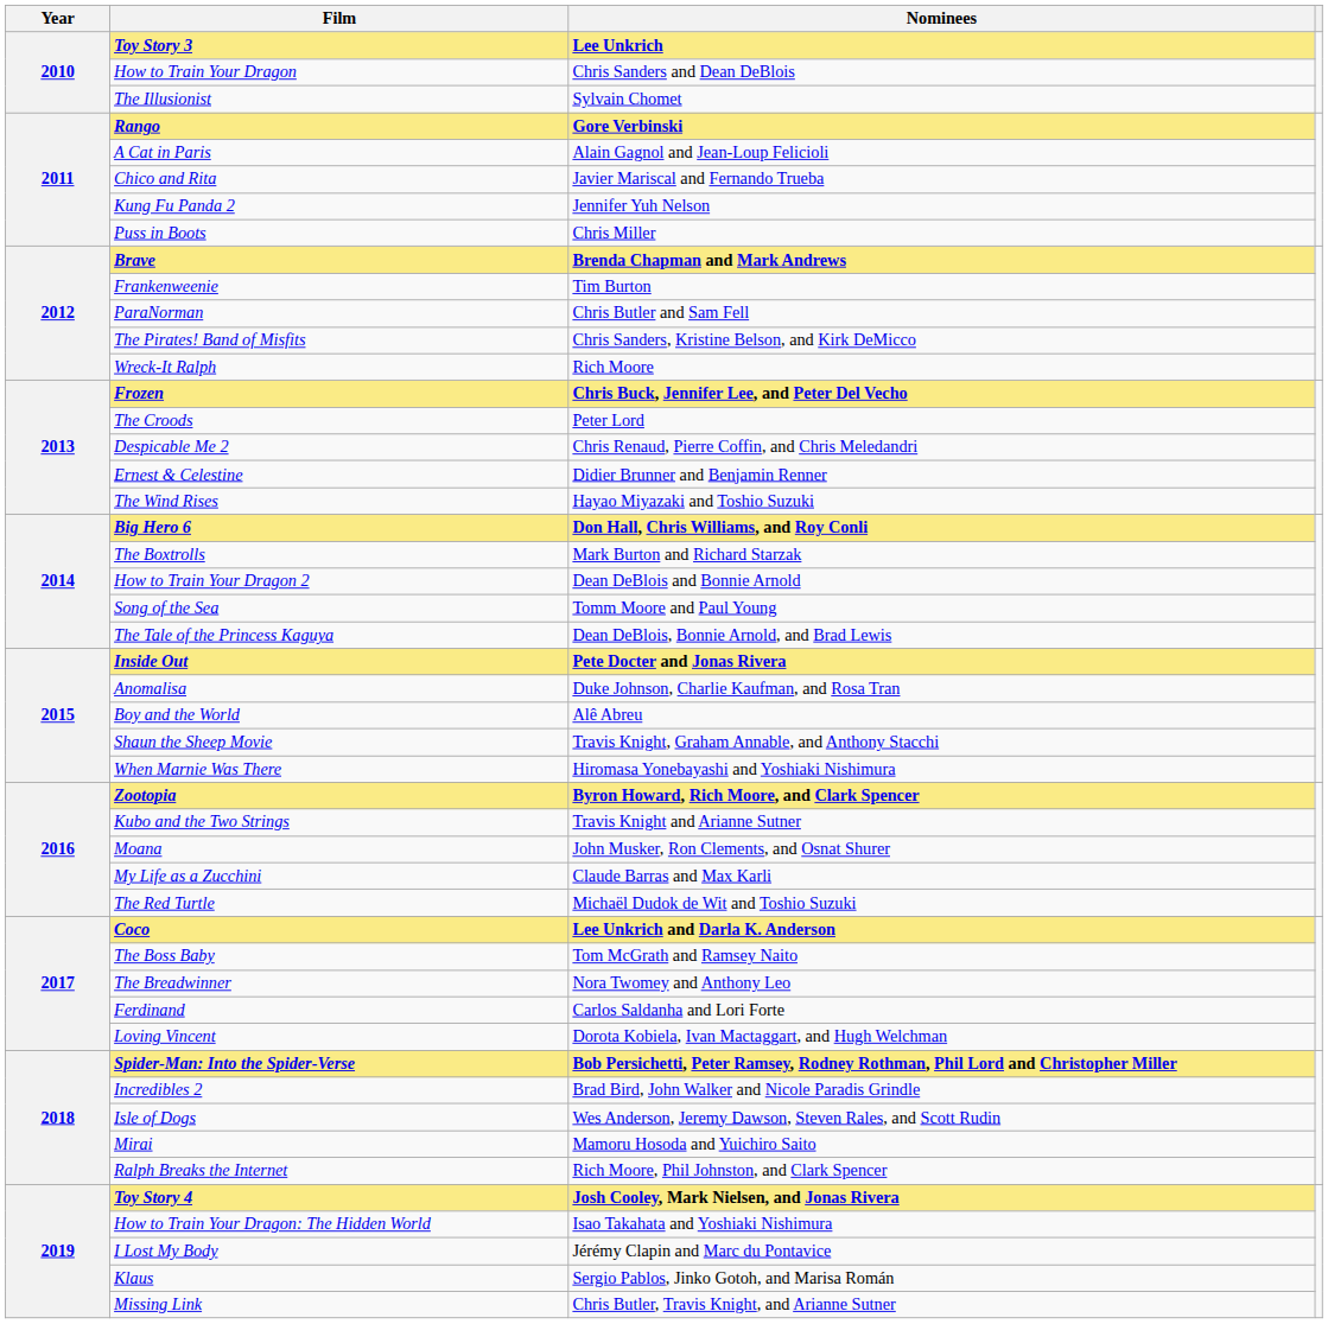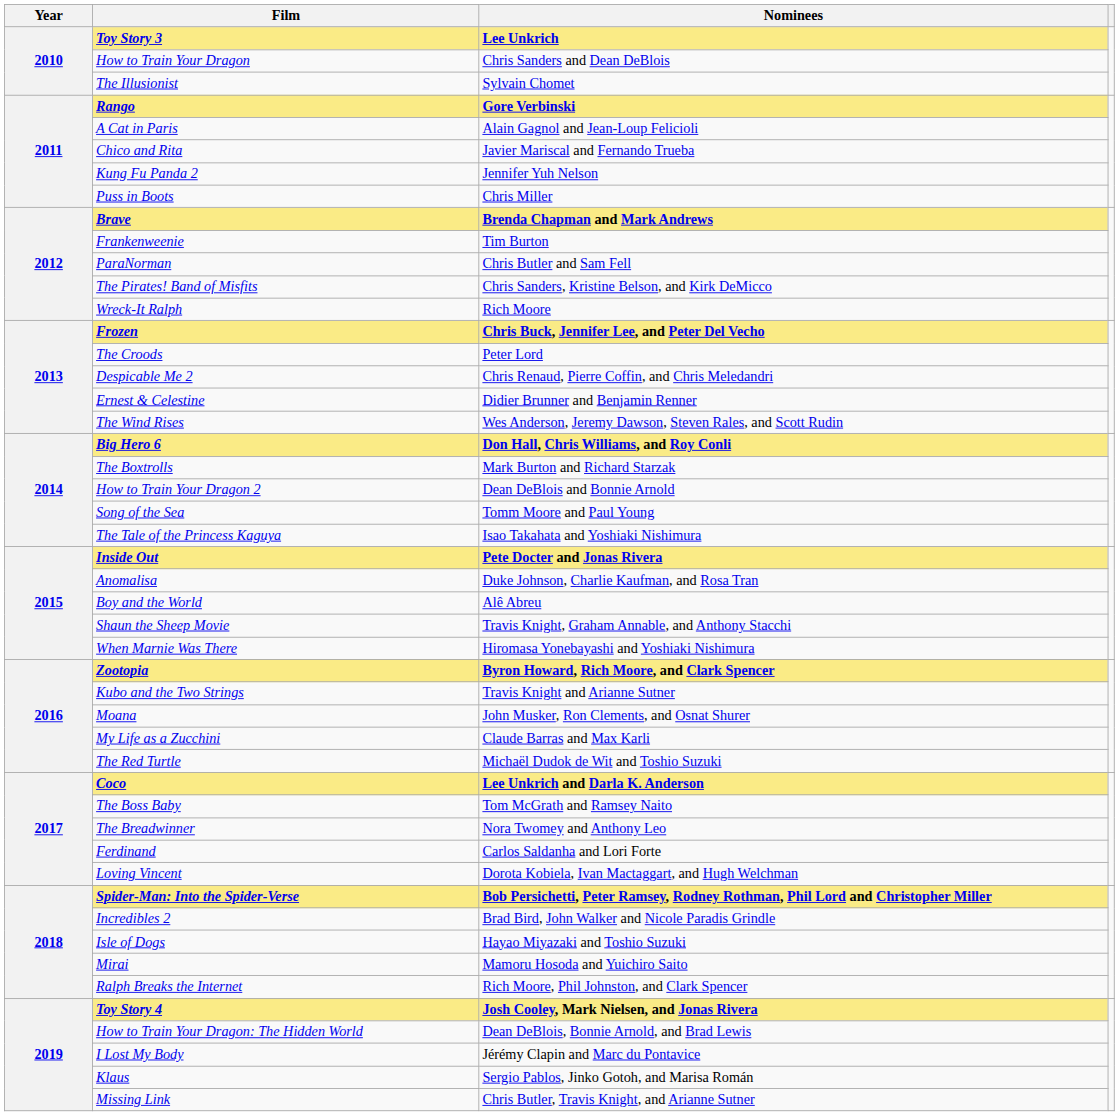The Wind Rises | Nominees: Hayao Miyazaki and Toshio Suzuki -> Wes Anderson, Jeremy Dawson, Steven Rales, and Scott Rudin
The Tale of the Princess Kaguya | Nominees: Dean DeBlois, Bonnie Arnold, and Brad Lewis -> Isao Takahata and Yoshiaki Nishimura
Isle of Dogs | Nominees: Wes Anderson, Jeremy Dawson, Steven Rales, and Scott Rudin -> Hayao Miyazaki and Toshio Suzuki
How to Train Your Dragon: The Hidden World | Nominees: Isao Takahata and Yoshiaki Nishimura -> Dean DeBlois, Bonnie Arnold, and Brad Lewis
